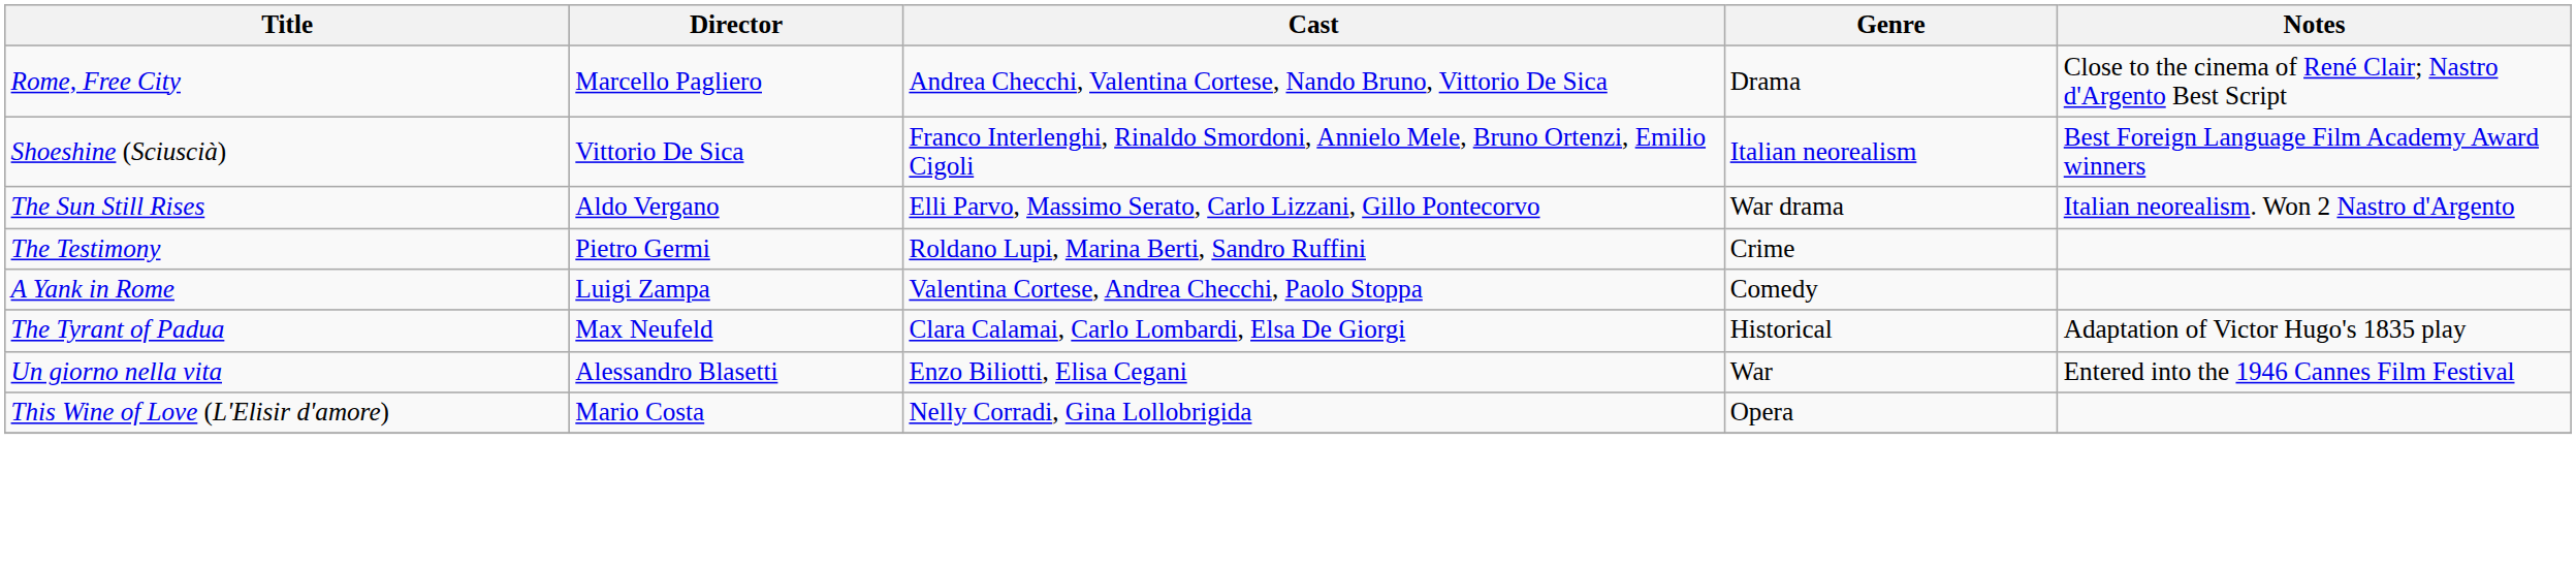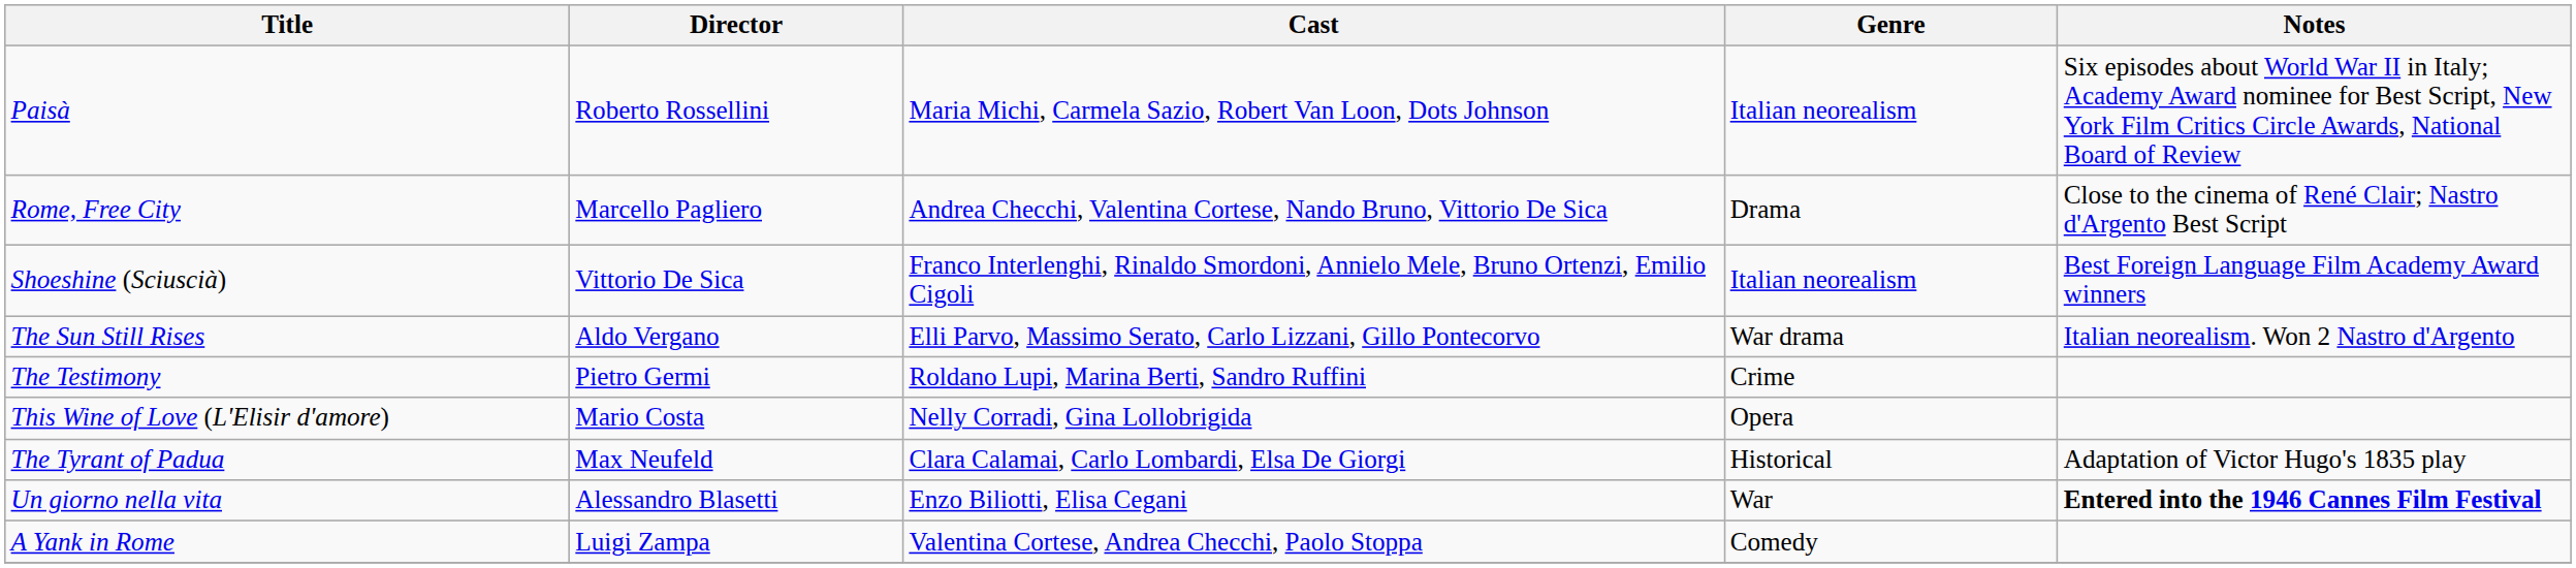+ row: Paisà | Roberto Rossellini | Maria Michi, Carmela Sazio, Robert Van Loon, Dots Johnson | Italian neorealism | Six episodes about World War II in Italy; Academy Award nominee for Best Script, New York Film Critics Circle Awards, National Board of Review
rows swapped: This Wine of Love (L'Elisir d'amore) <-> A Yank in Rome
Un giorno nella vita | Notes: normal -> bold
